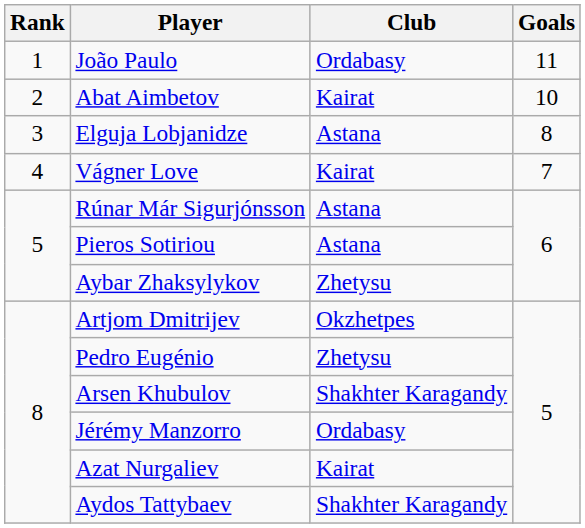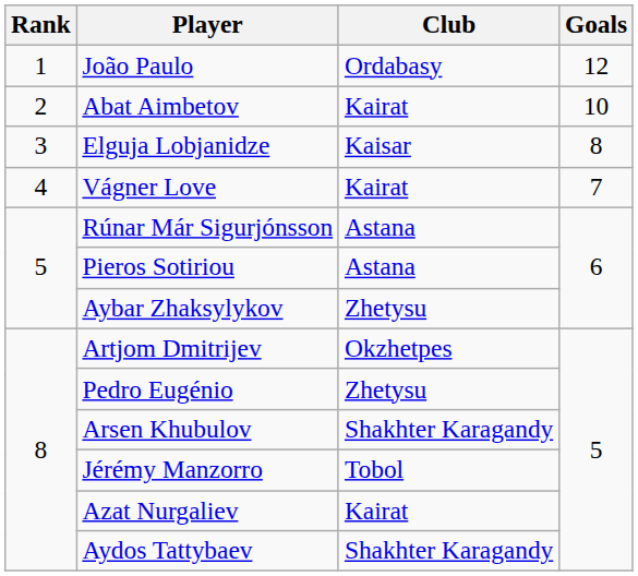João Paulo | Goals: 11 -> 12
Elguja Lobjanidze | Club: Astana -> Kaisar
Jérémy Manzorro | Club: Ordabasy -> Tobol
